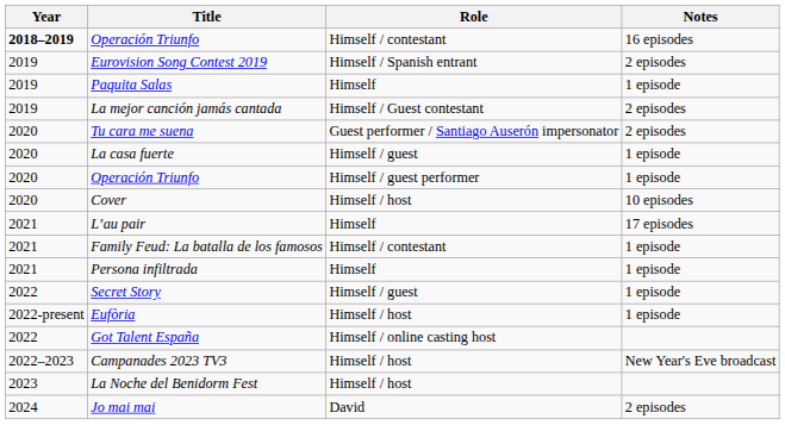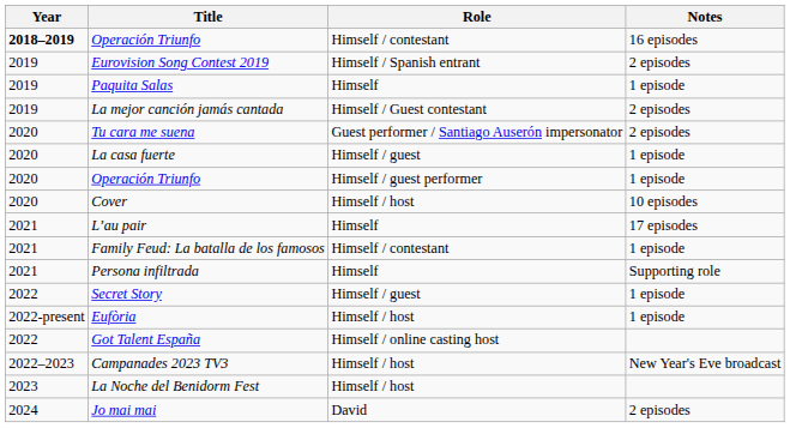Persona infiltrada | Notes: 1 episode -> Supporting role
